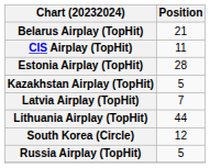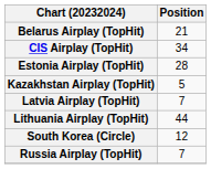CIS Airplay (TopHit) | Position: 11 -> 34
Russia Airplay (TopHit) | Position: 5 -> 7
